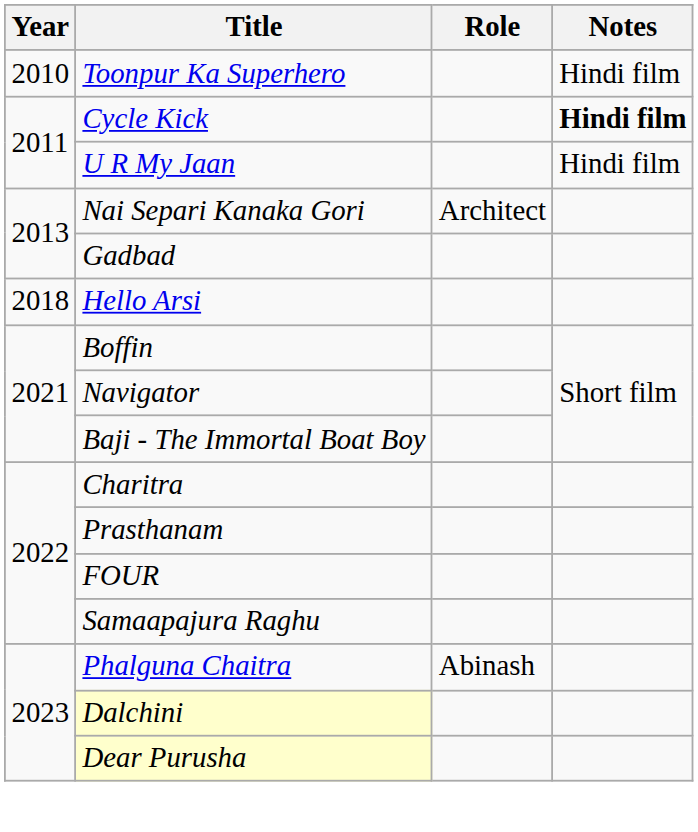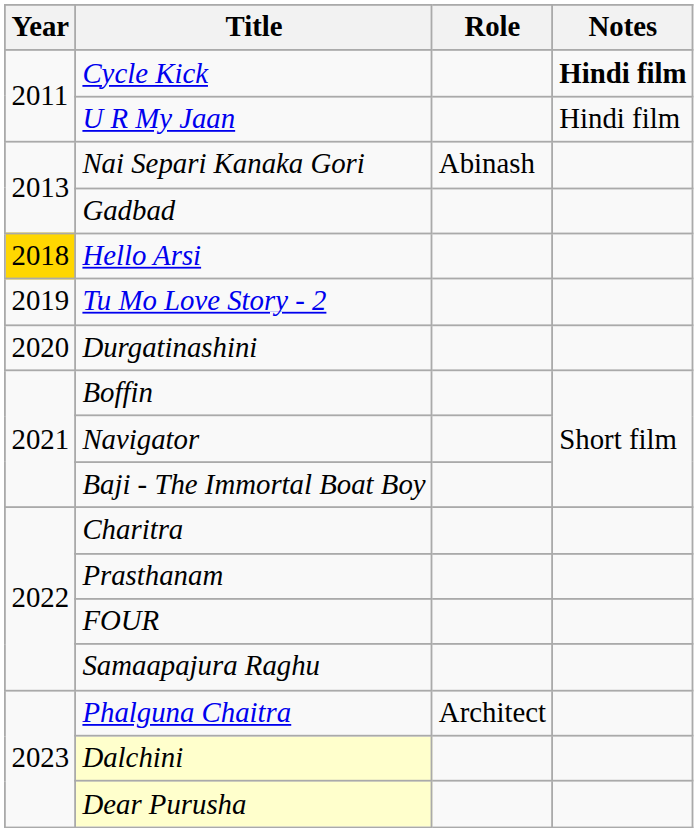- row: 2010 | Toonpur Ka Superhero | Hindi film
Nai Separi Kanaka Gori | Role: Architect -> Abinash
Hello Arsi | Year: no background -> gold background
+ row: 2019 | Tu Mo Love Story - 2
+ row: 2020 | Durgatinashini
Phalguna Chaitra | Role: Abinash -> Architect
